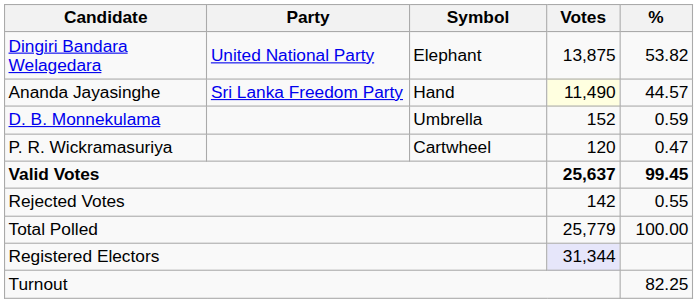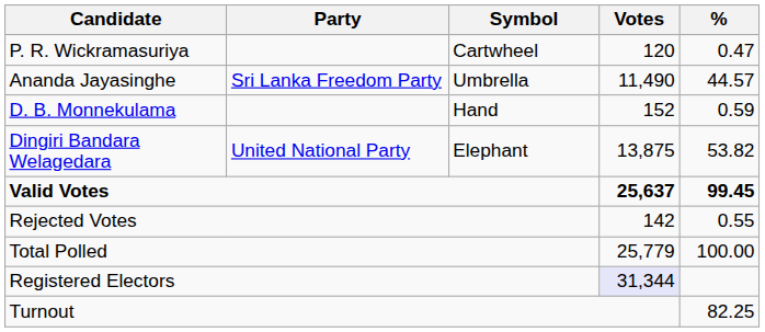rows swapped: Dingiri Bandara Welagedara <-> P. R. Wickramasuriya
Ananda Jayasinghe | Symbol: Hand -> Umbrella
Ananda Jayasinghe | Votes: lightyellow background -> no background
D. B. Monnekulama | Symbol: Umbrella -> Hand
